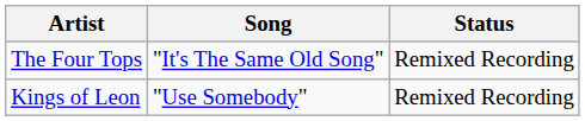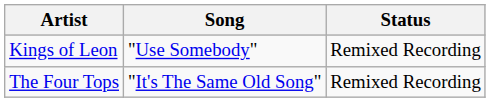rows swapped: Kings of Leon <-> The Four Tops
